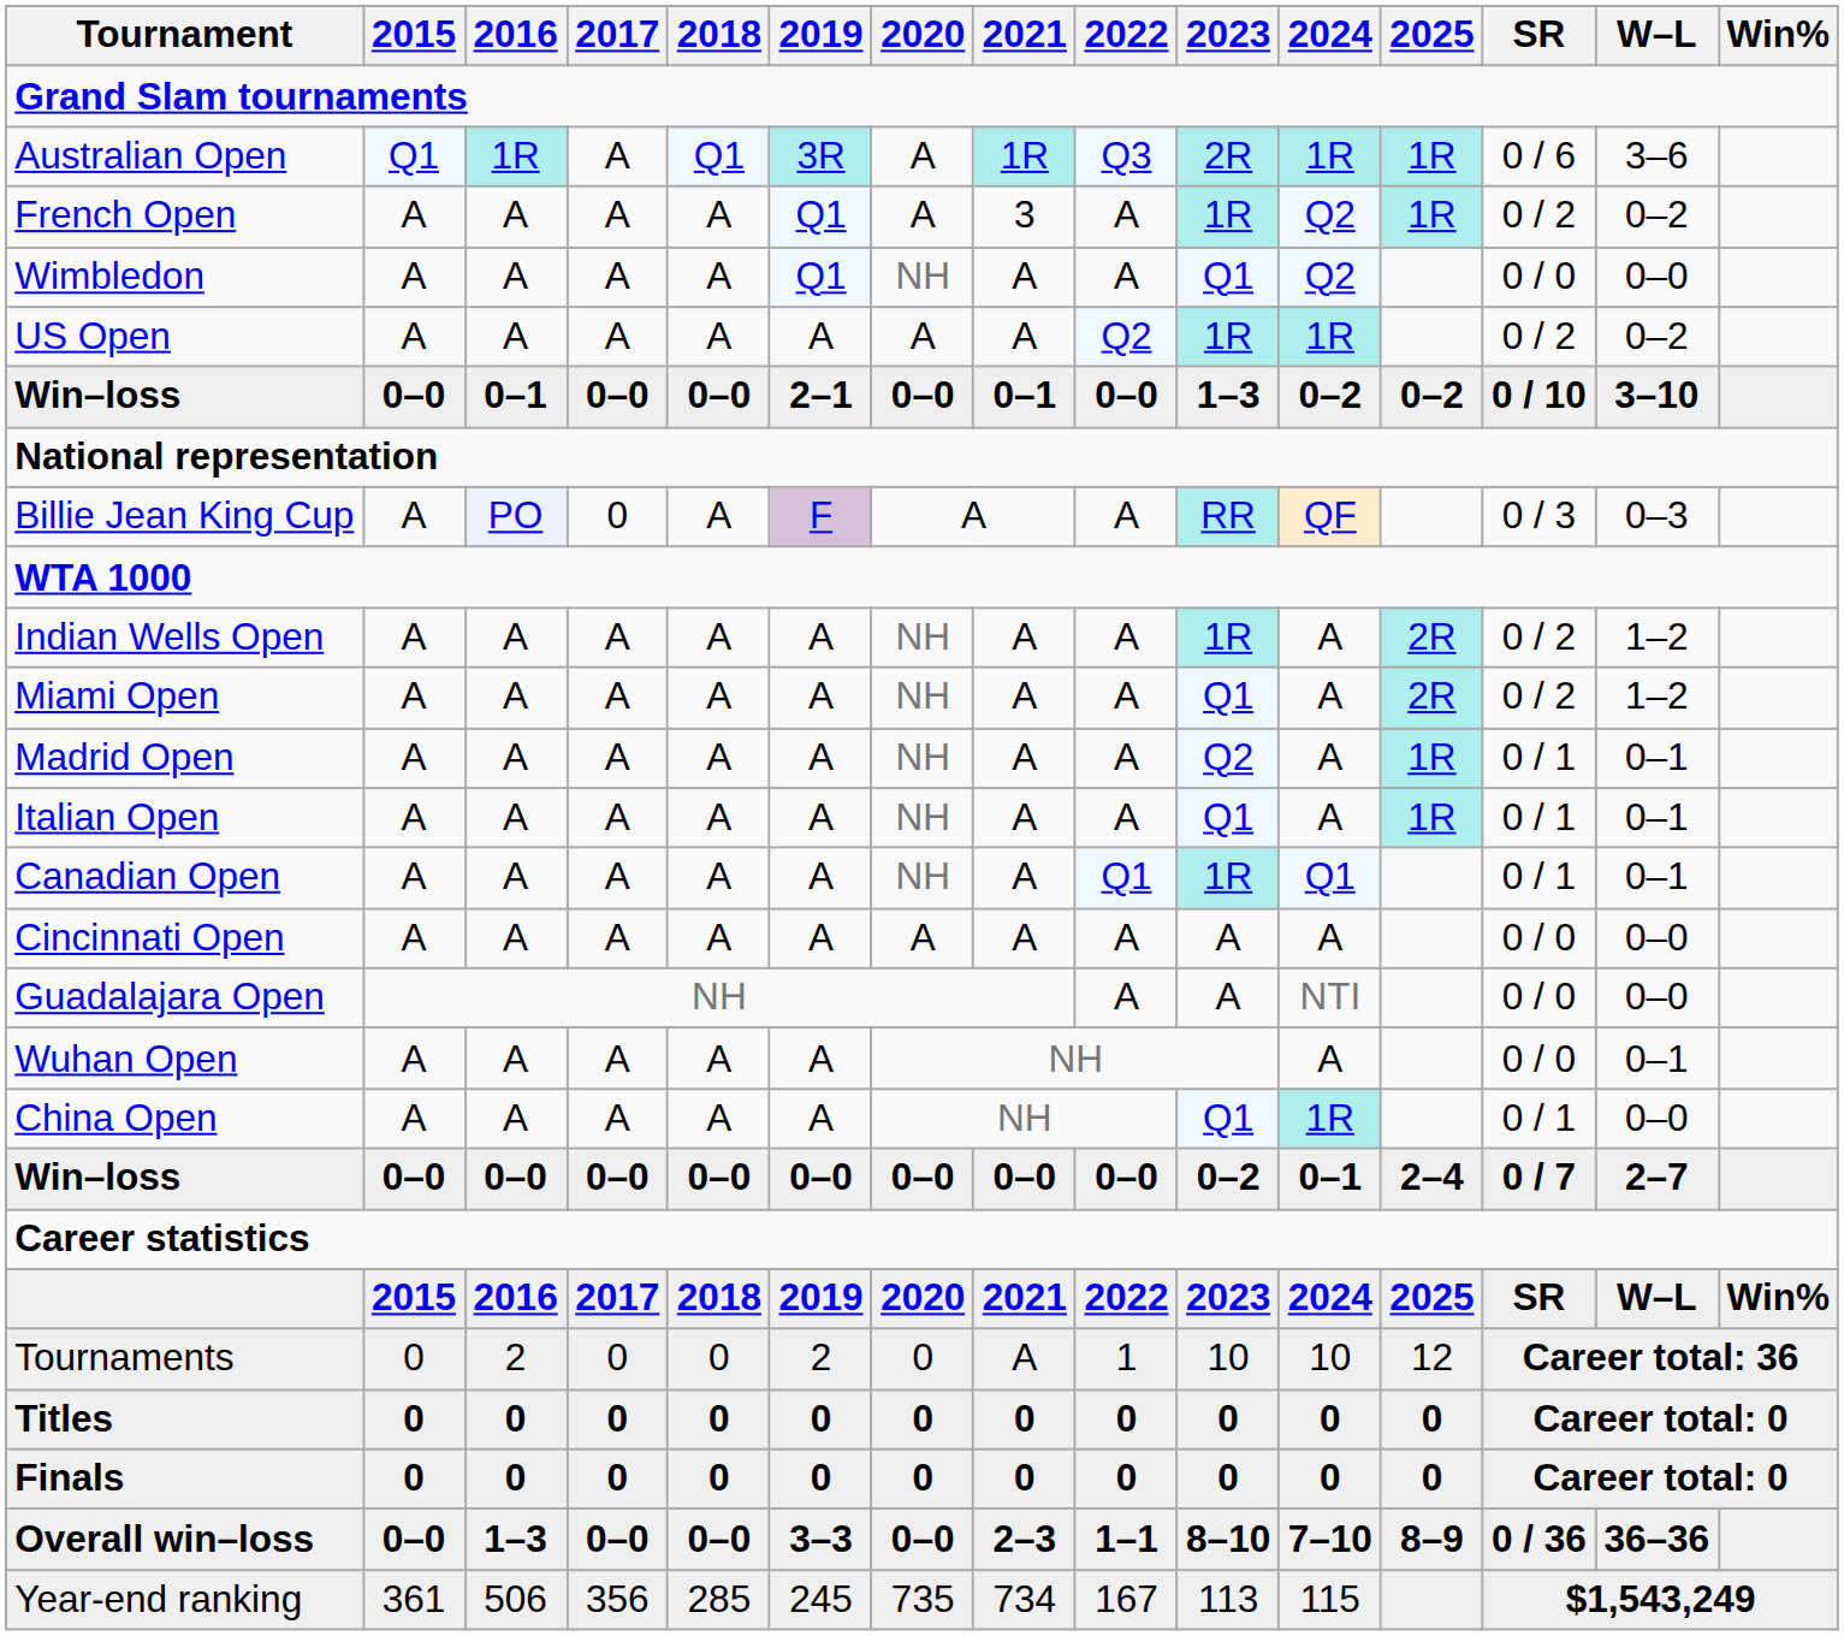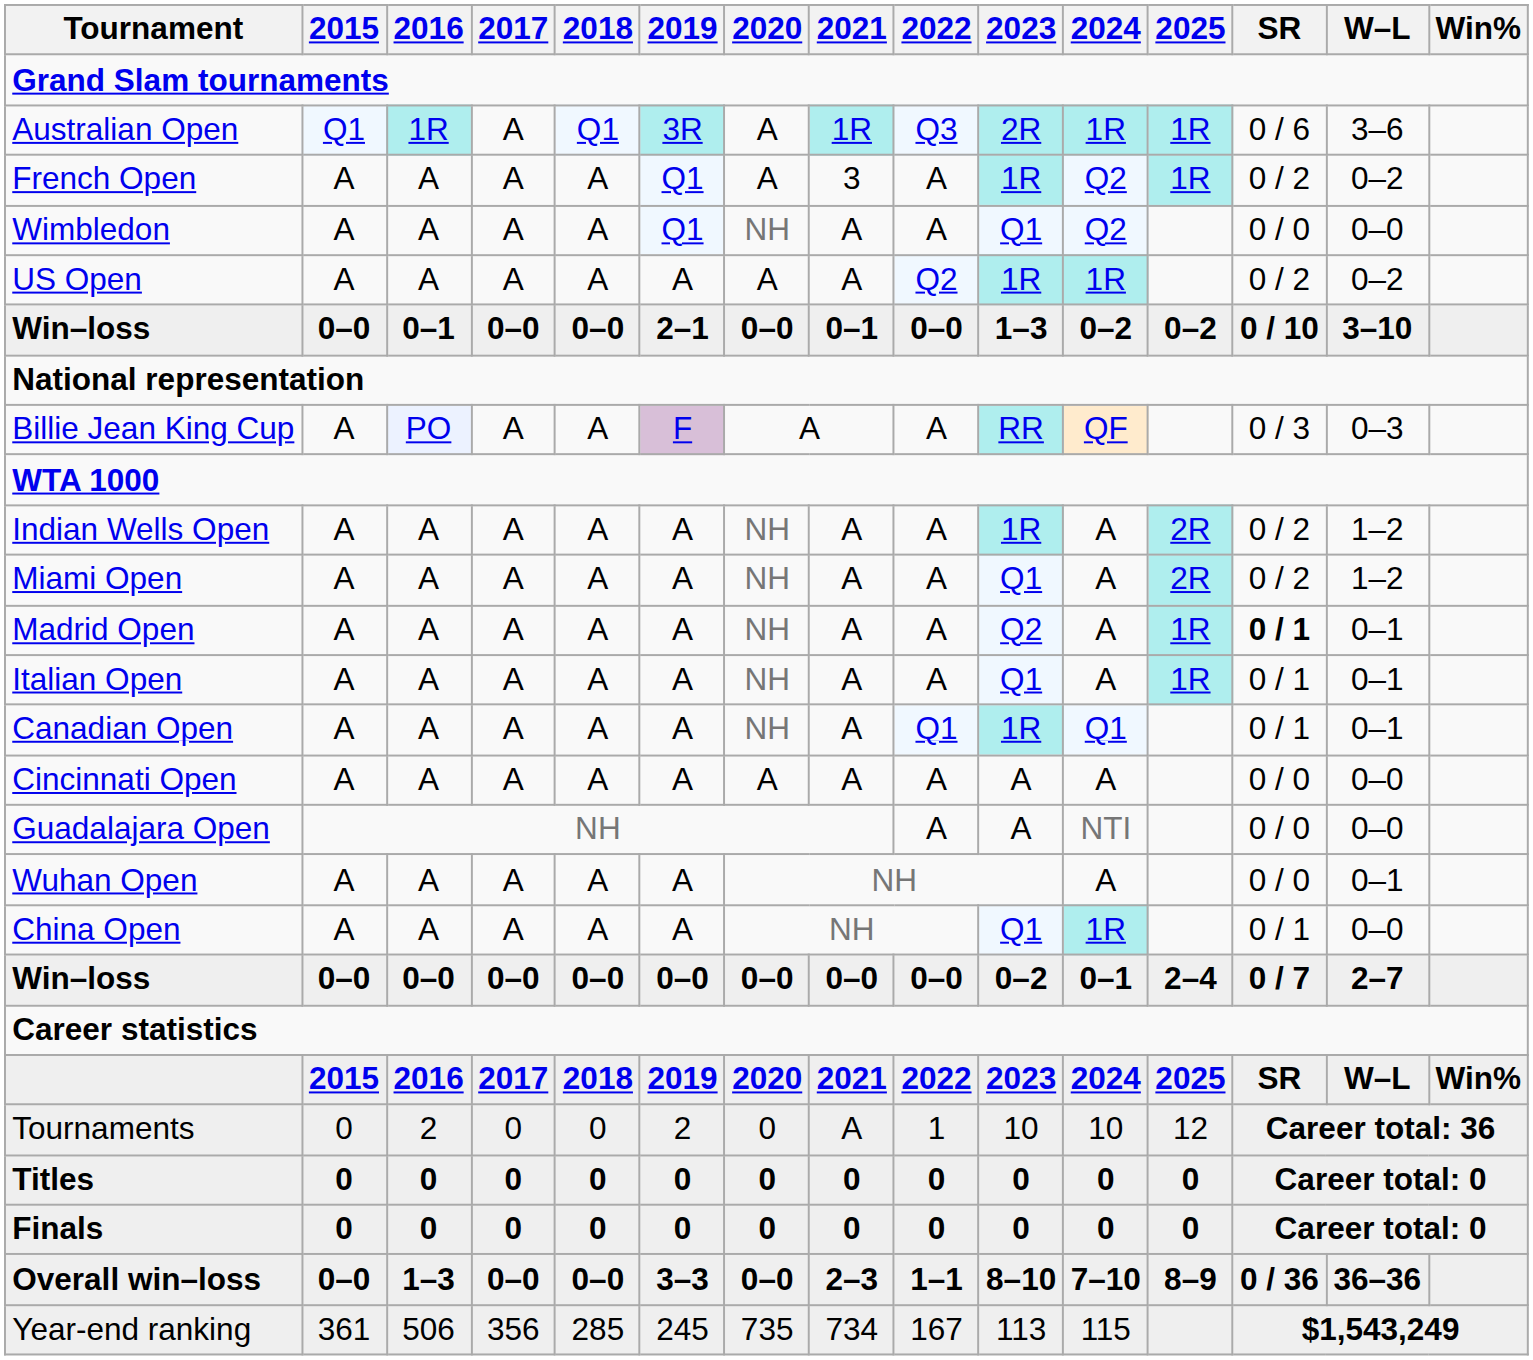Billie Jean King Cup | 2017: 0 -> A
Madrid Open | SR: normal -> bold
